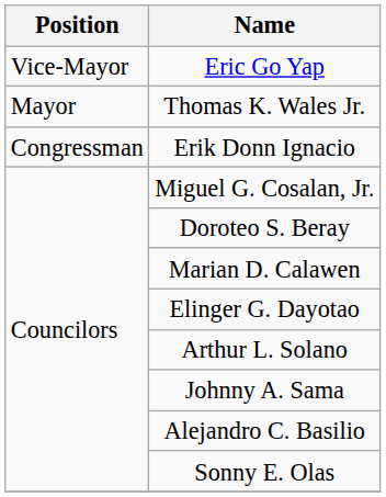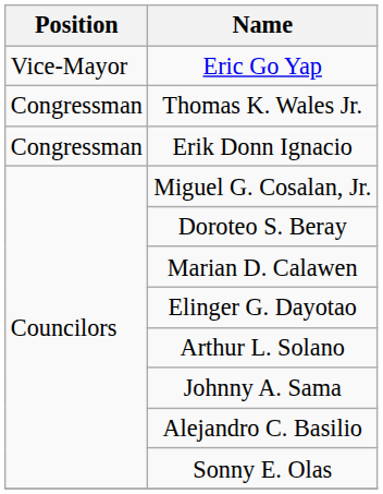Thomas K. Wales Jr. | Position: Mayor -> Congressman
